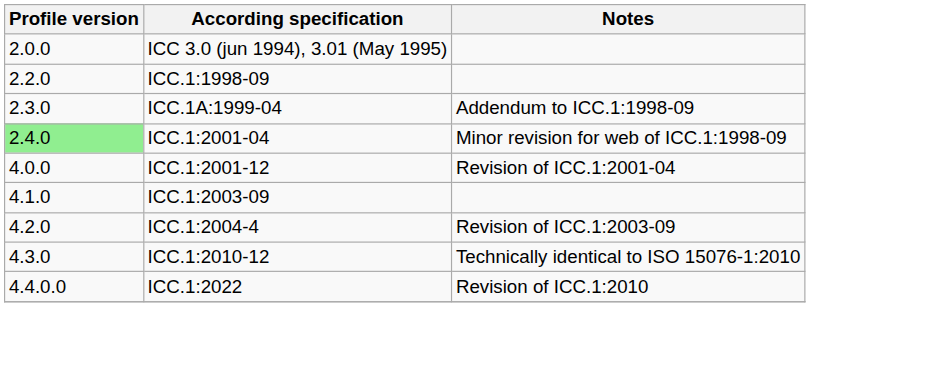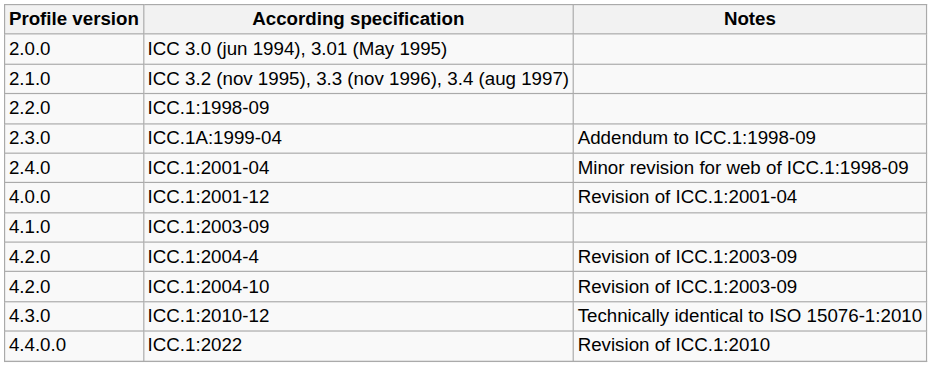+ row: 2.1.0 | ICC 3.2 (nov 1995), 3.3 (nov 1996), 3.4 (aug 1997)
ICC.1:2001-04 | Profile version: lightgreen background -> no background
+ row: 4.2.0 | ICC.1:2004-10 | Revision of ICC.1:2003-09
